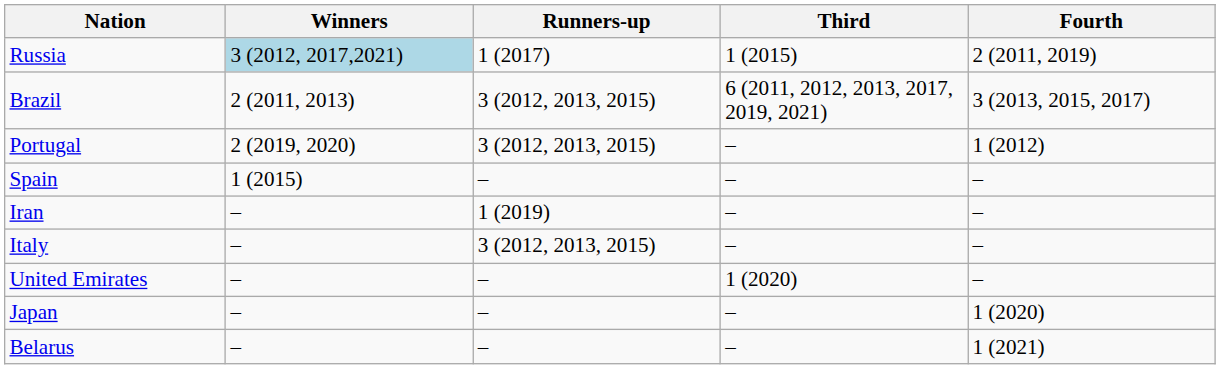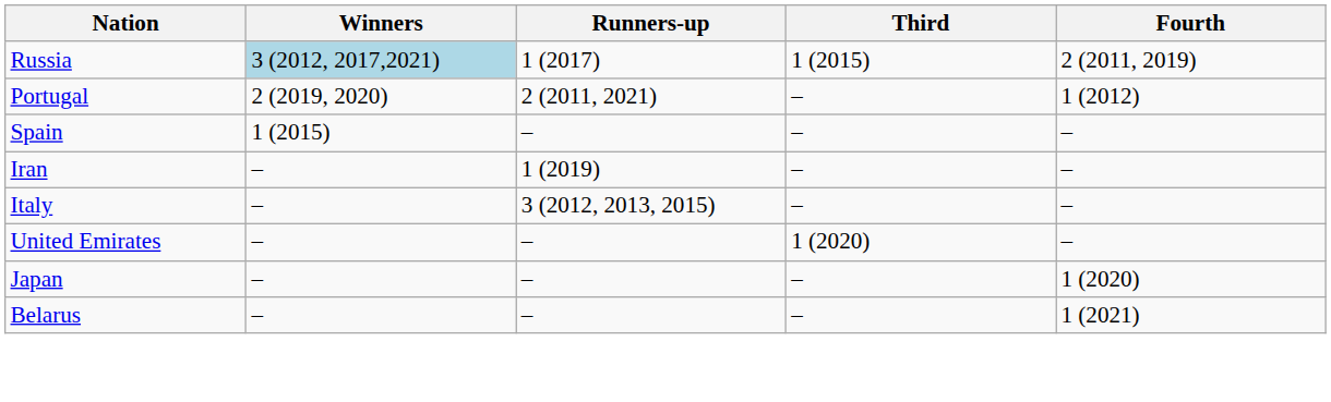- row: Brazil | 2 (2011, 2013) | 3 (2012, 2013, 2015) | 6 (2011, 2012, 2013, 2017, 2019, 2021) | 3 (2013, 2015, 2017)
Portugal | Runners-up: 3 (2012, 2013, 2015) -> 2 (2011, 2021)
